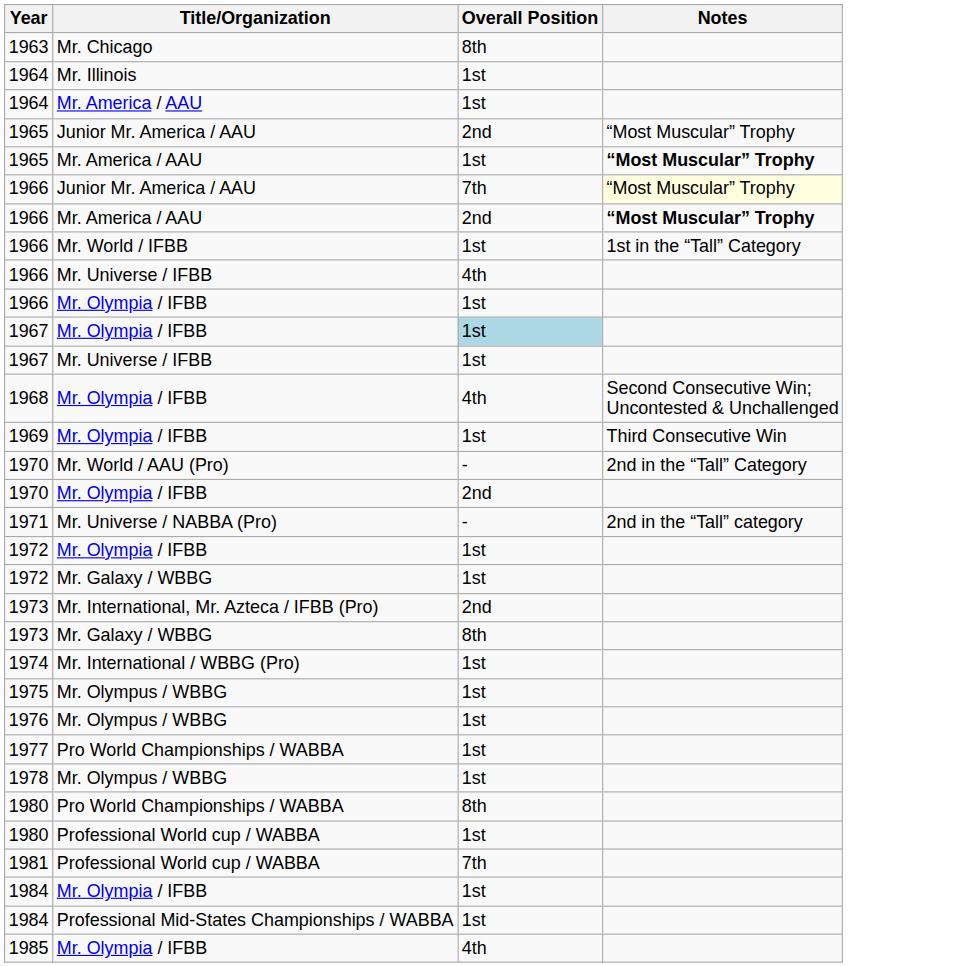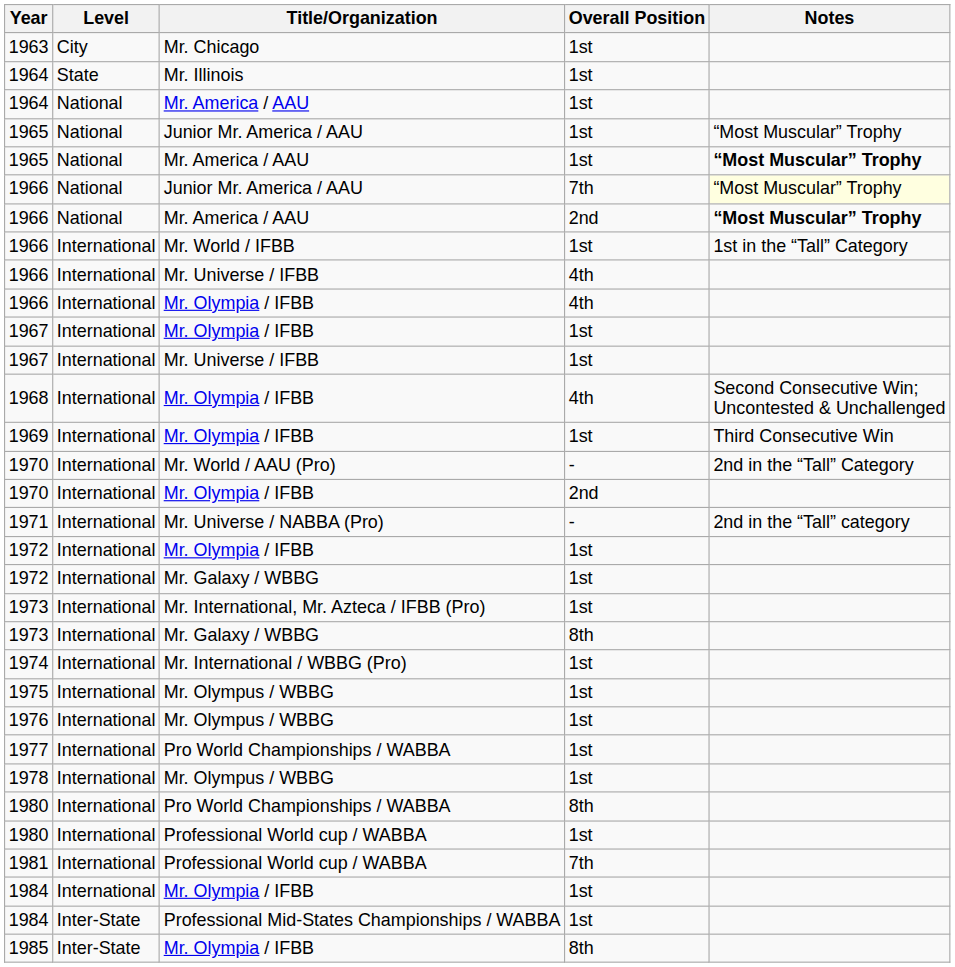+ column: Level | City | State | National | National | National | National | National | International | International | International | International | International | International | International | International | International | International | International | International | International | International | International | International | International | International | International | International | International | International | International | Inter-State | Inter-State
1963 | Overall Position: 8th -> 1st
1965 / Junior Mr. America / AAU | Overall Position: 2nd -> 1st
1966 / Mr. Olympia / IFBB | Overall Position: 1st -> 4th
1967 / Mr. Olympia / IFBB | Overall Position: lightblue background -> no background
1973 / Mr. International, Mr. Azteca / IFBB (Pro) | Overall Position: 2nd -> 1st
1985 | Overall Position: 4th -> 8th
